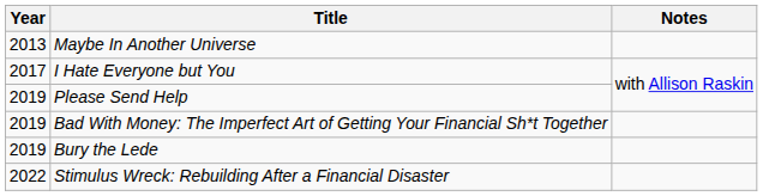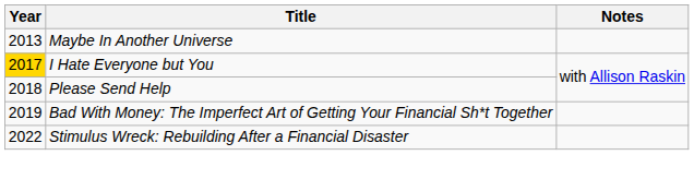I Hate Everyone but You | Year: no background -> gold background
Please Send Help | Year: 2019 -> 2018
- row: 2019 | Bury the Lede
